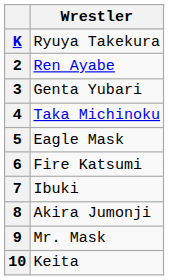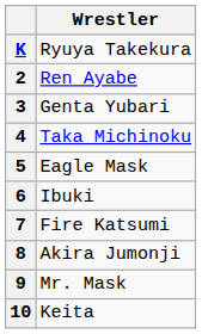6 | Wrestler: Fire Katsumi -> Ibuki
7 | Wrestler: Ibuki -> Fire Katsumi
